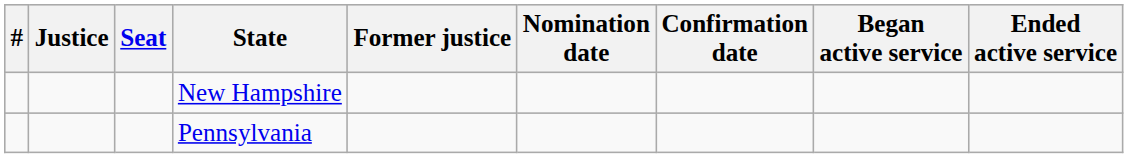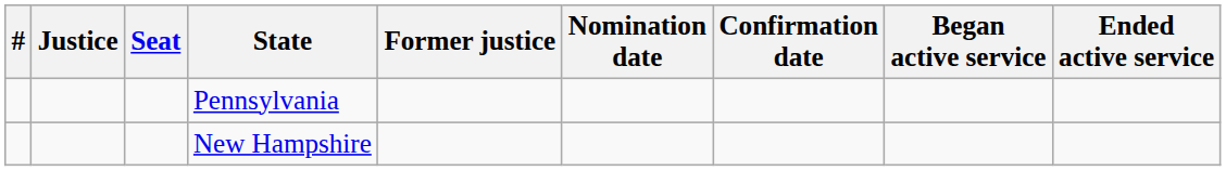rows swapped: New Hampshire <-> Pennsylvania
